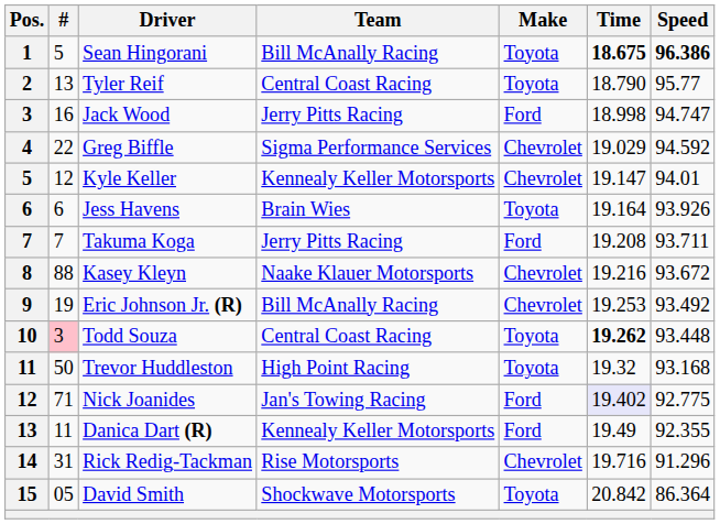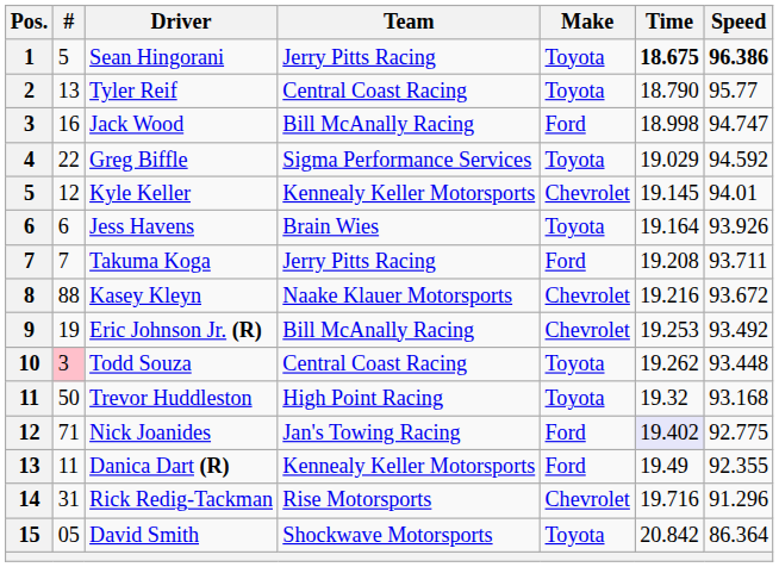Sean Hingorani | Team: Bill McAnally Racing -> Jerry Pitts Racing
Jack Wood | Team: Jerry Pitts Racing -> Bill McAnally Racing
Greg Biffle | Make: Chevrolet -> Toyota
Kyle Keller | Time: 19.147 -> 19.145
Todd Souza | Time: bold -> normal
